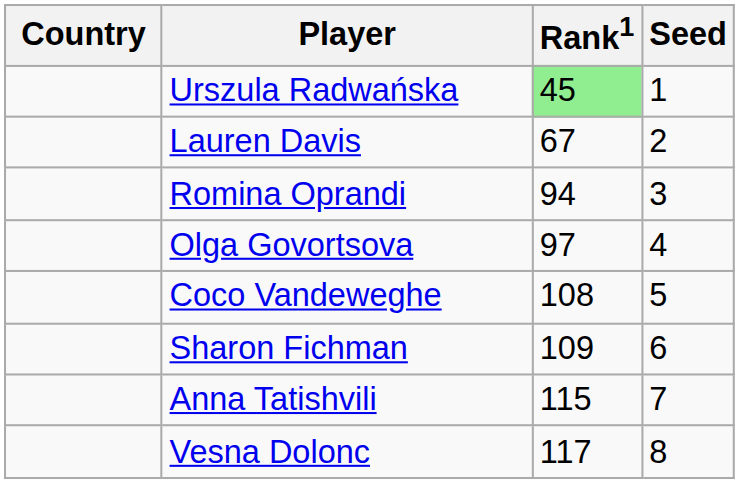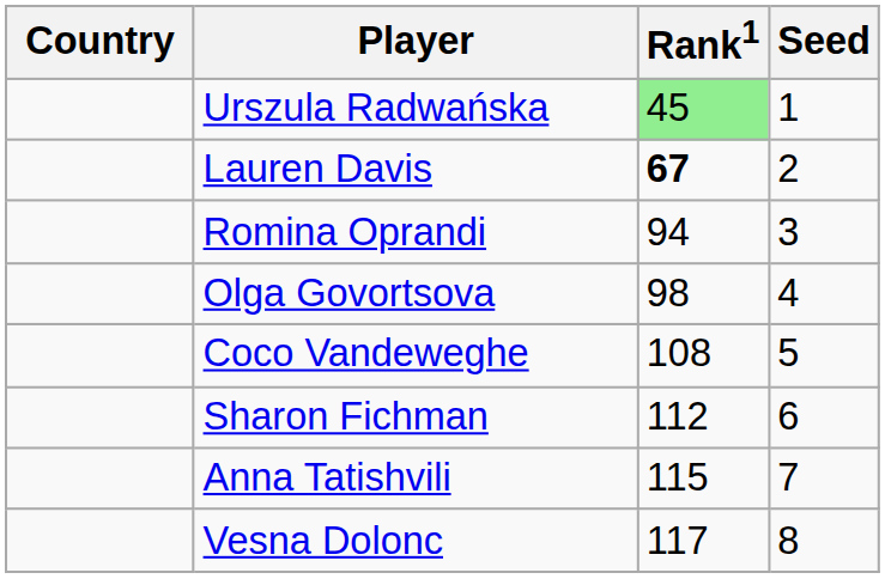Lauren Davis | Rank1: normal -> bold
Olga Govortsova | Rank1: 97 -> 98
Sharon Fichman | Rank1: 109 -> 112
